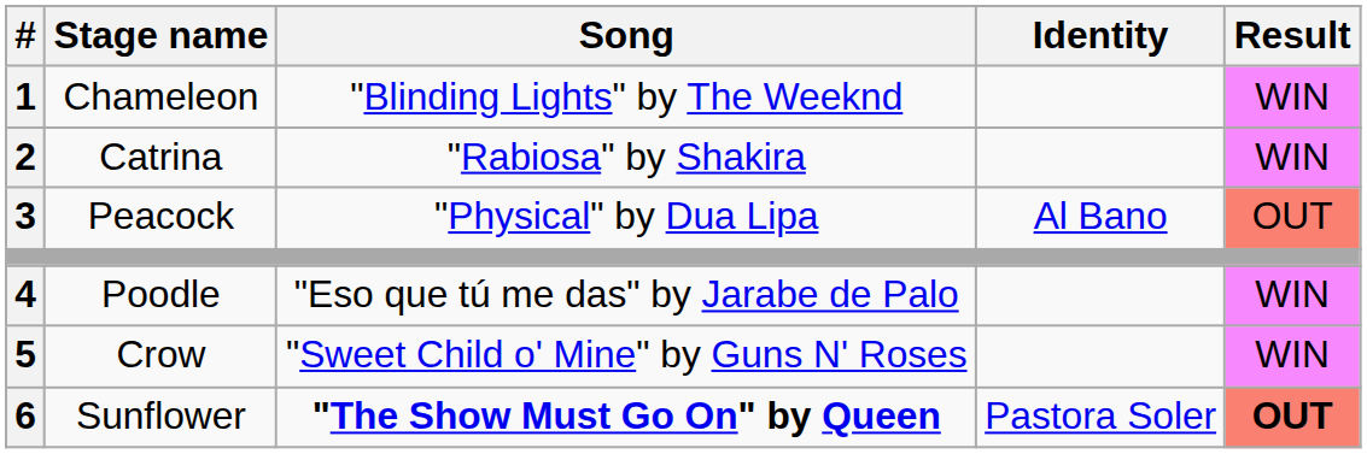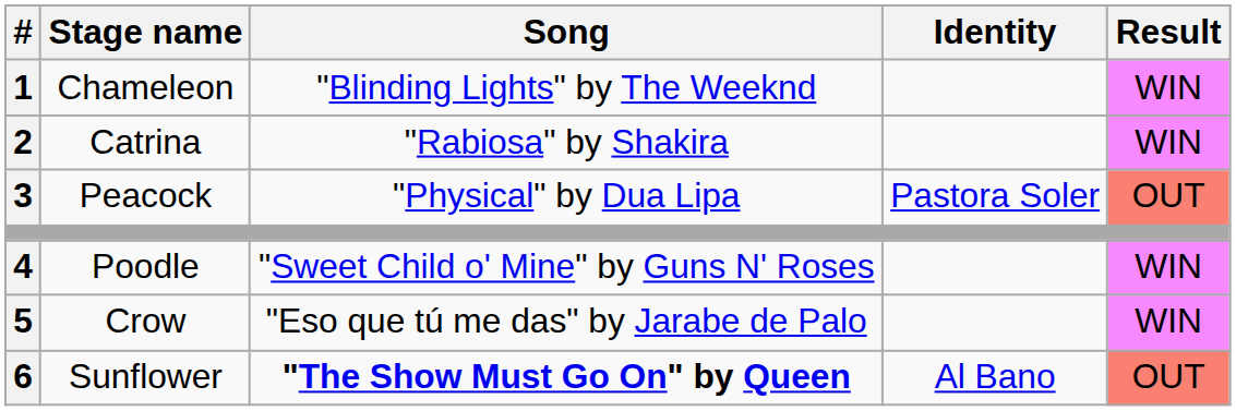Peacock | Identity: Al Bano -> Pastora Soler
Poodle | Song: "Eso que tú me das" by Jarabe de Palo -> "Sweet Child o' Mine" by Guns N' Roses
Crow | Song: "Sweet Child o' Mine" by Guns N' Roses -> "Eso que tú me das" by Jarabe de Palo
Sunflower | Identity: Pastora Soler -> Al Bano
Sunflower | Result: bold -> normal
